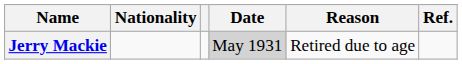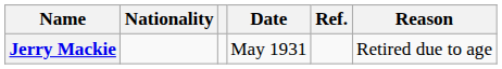columns swapped: Reason <-> Ref.
Jerry Mackie | Date: lightgrey background -> no background
